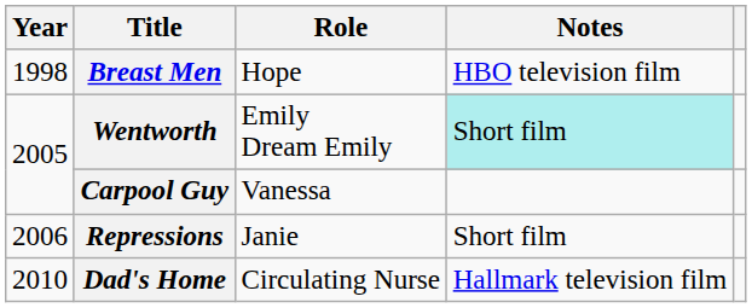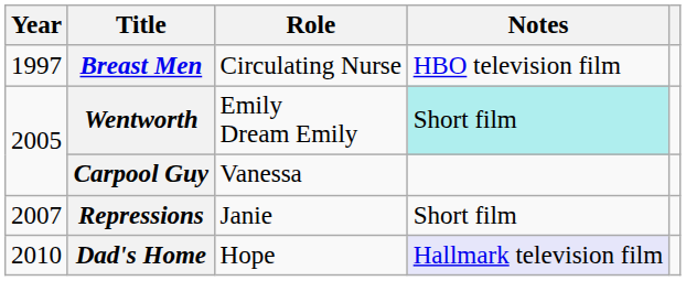Breast Men | Year: 1998 -> 1997
Breast Men | Role: Hope -> Circulating Nurse
Repressions | Year: 2006 -> 2007
Dad's Home | Role: Circulating Nurse -> Hope
Dad's Home | Notes: no background -> lavender background
